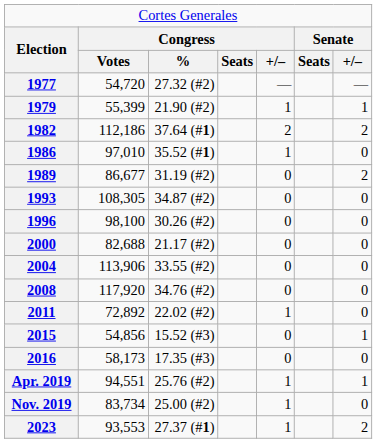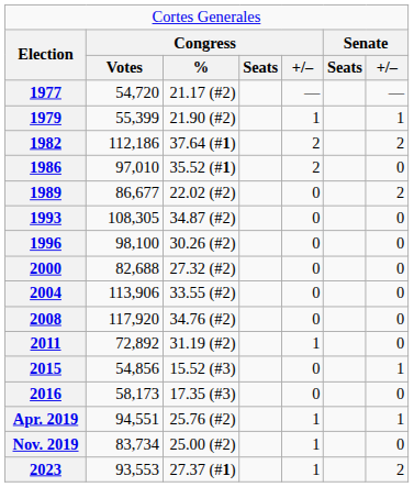1977 | column 3: 27.32 (#2) -> 21.17 (#2)
1986 | column 5: 1 -> 2
1989 | column 3: 31.19 (#2) -> 22.02 (#2)
2000 | column 3: 21.17 (#2) -> 27.32 (#2)
2011 | column 3: 22.02 (#2) -> 31.19 (#2)
